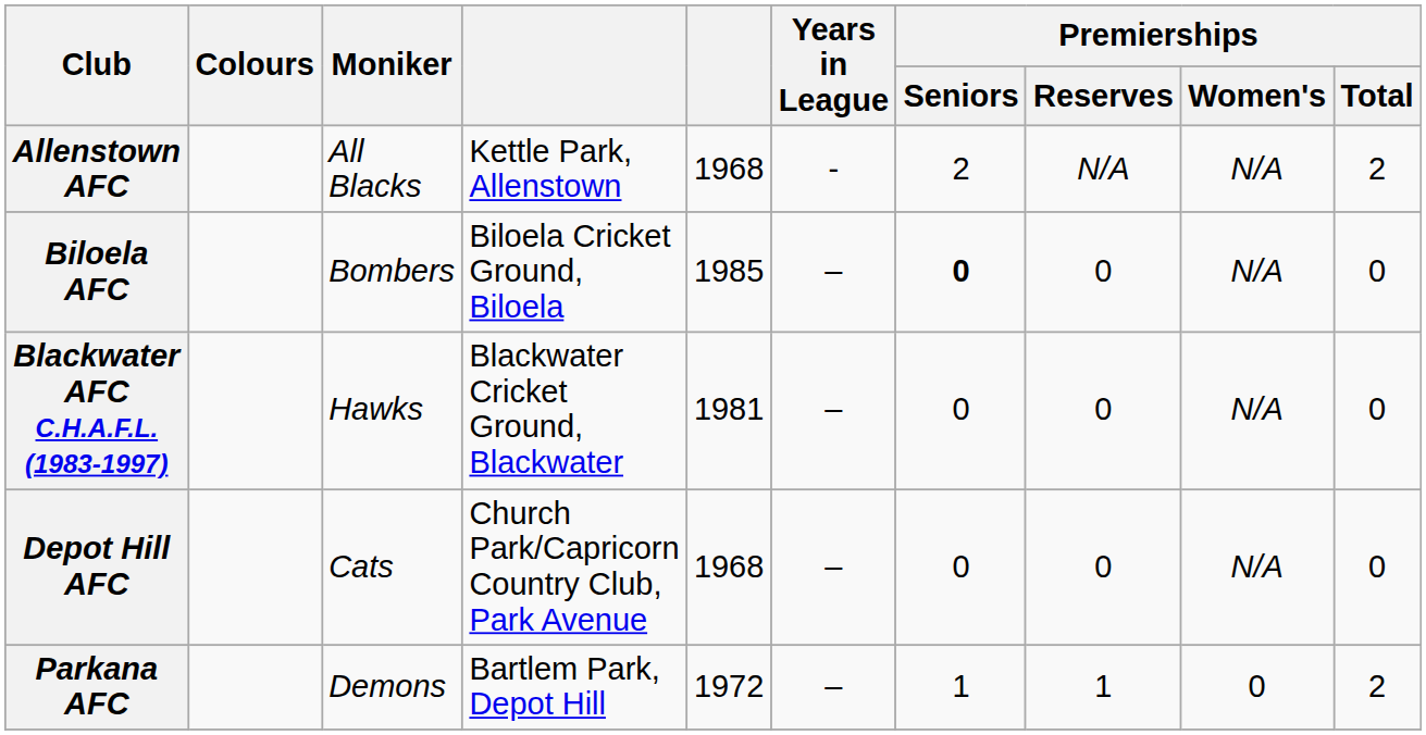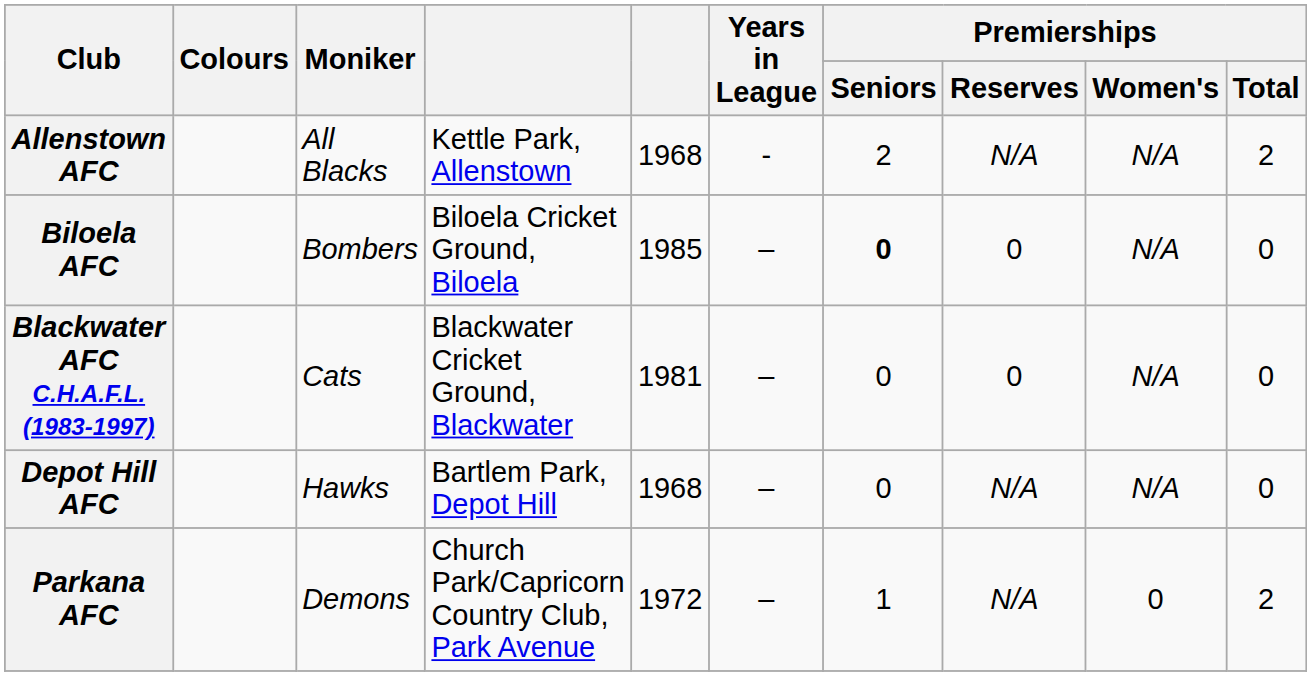Blackwater AFC C.H.A.F.L. (1983-1997) | Moniker: Hawks -> Cats
Depot Hill AFC | Moniker: Cats -> Hawks
Depot Hill AFC | column 4: Church Park/Capricorn Country Club, Park Avenue -> Bartlem Park, Depot Hill
Depot Hill AFC | Premierships / Reserves: 0 -> N/A
Parkana AFC | column 4: Bartlem Park, Depot Hill -> Church Park/Capricorn Country Club, Park Avenue
Parkana AFC | Premierships / Reserves: 1 -> N/A
